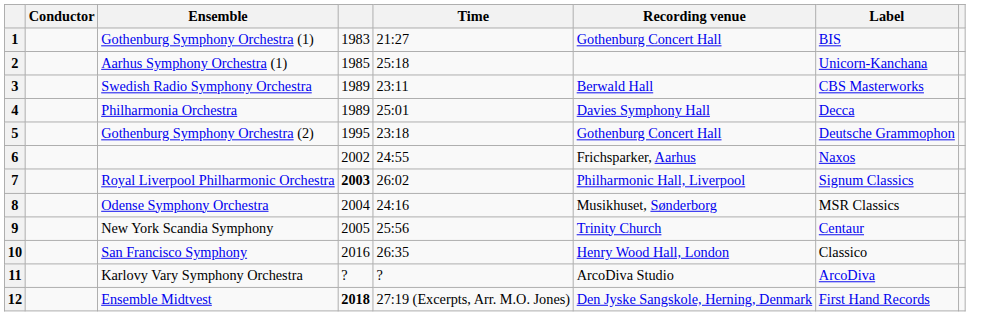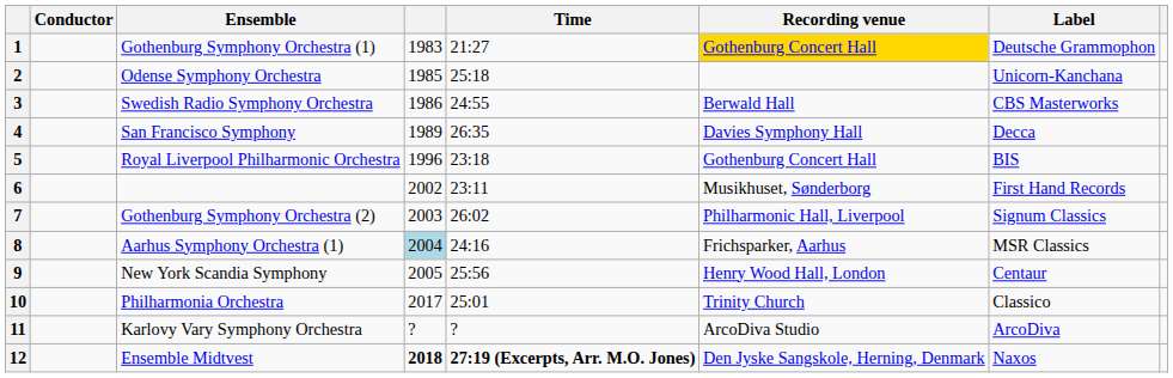1 | Recording venue: no background -> gold background
1 | Label: BIS -> Deutsche Grammophon
2 | Ensemble: Aarhus Symphony Orchestra (1) -> Odense Symphony Orchestra
3 | column 4: 1989 -> 1986
3 | Time: 23:11 -> 24:55
4 | Ensemble: Philharmonia Orchestra -> San Francisco Symphony
4 | Time: 25:01 -> 26:35
5 | Ensemble: Gothenburg Symphony Orchestra (2) -> Royal Liverpool Philharmonic Orchestra
5 | column 4: 1995 -> 1996
5 | Label: Deutsche Grammophon -> BIS
6 | Time: 24:55 -> 23:11
6 | Recording venue: Frichsparker, Aarhus -> Musikhuset, Sønderborg
6 | Label: Naxos -> First Hand Records
7 | Ensemble: Royal Liverpool Philharmonic Orchestra -> Gothenburg Symphony Orchestra (2)
7 | column 4: bold -> normal
8 | Ensemble: Odense Symphony Orchestra -> Aarhus Symphony Orchestra (1)
8 | column 4: no background -> lightblue background
8 | Recording venue: Musikhuset, Sønderborg -> Frichsparker, Aarhus
9 | Recording venue: Trinity Church -> Henry Wood Hall, London
10 | Ensemble: San Francisco Symphony -> Philharmonia Orchestra
10 | column 4: 2016 -> 2017
10 | Time: 26:35 -> 25:01
10 | Recording venue: Henry Wood Hall, London -> Trinity Church
12 | Time: normal -> bold
12 | Label: First Hand Records -> Naxos
